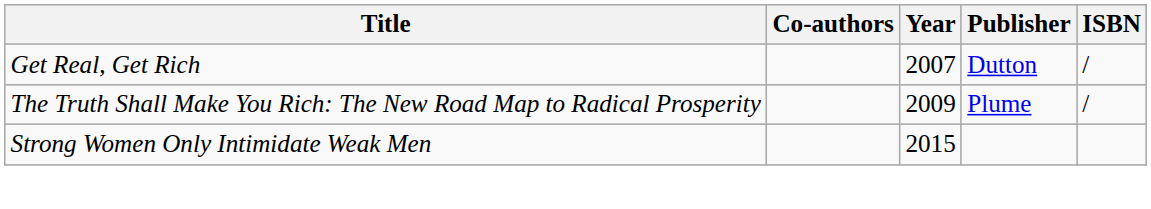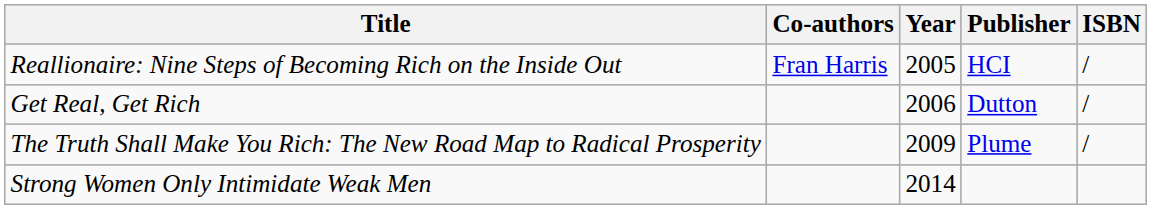+ row: Reallionaire: Nine Steps of Becoming Rich on the Inside Out | Fran Harris | 2005 | HCI | /
Get Real, Get Rich | Year: 2007 -> 2006
Strong Women Only Intimidate Weak Men | Year: 2015 -> 2014
